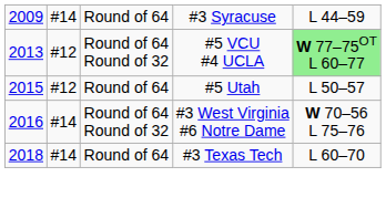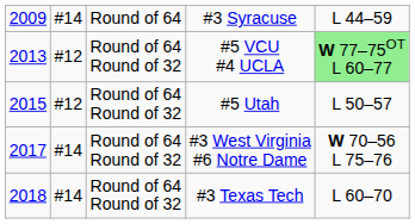#5 Utah | column 3: Round of 64 -> Round of 64 Round of 32
#3 West Virginia #6 Notre Dame | column 1: 2016 -> 2017
#3 Texas Tech | column 3: Round of 64 -> Round of 64 Round of 32
